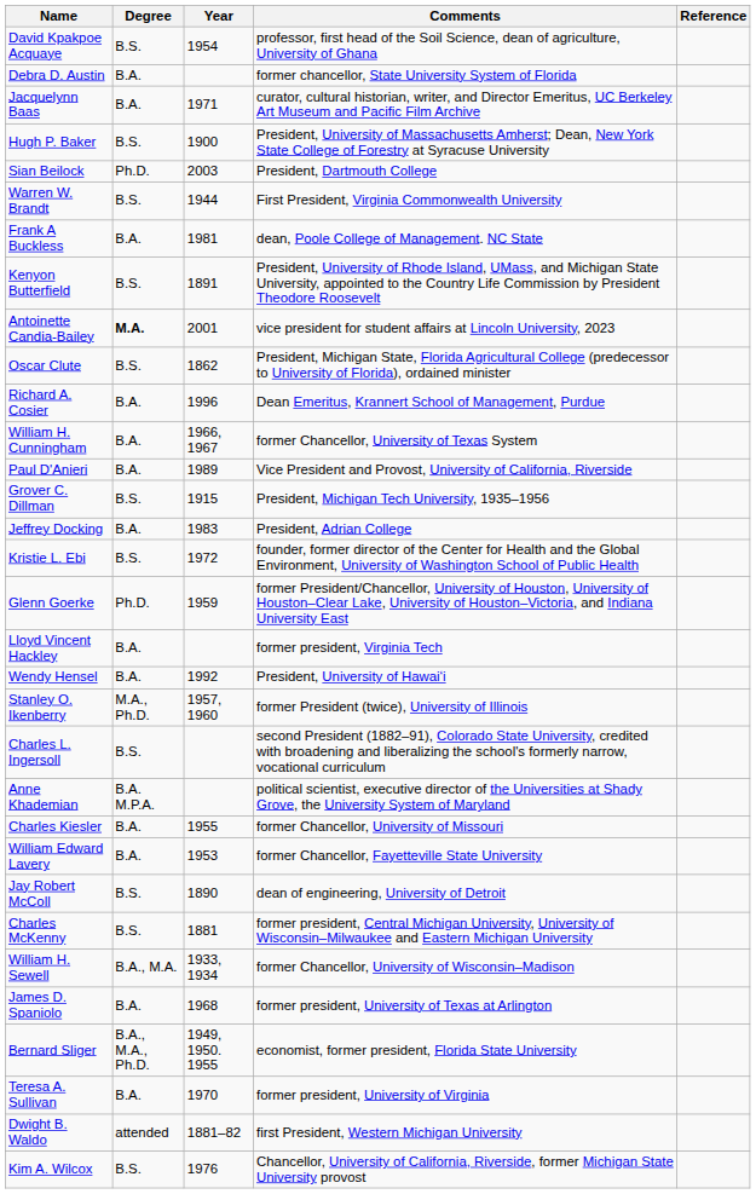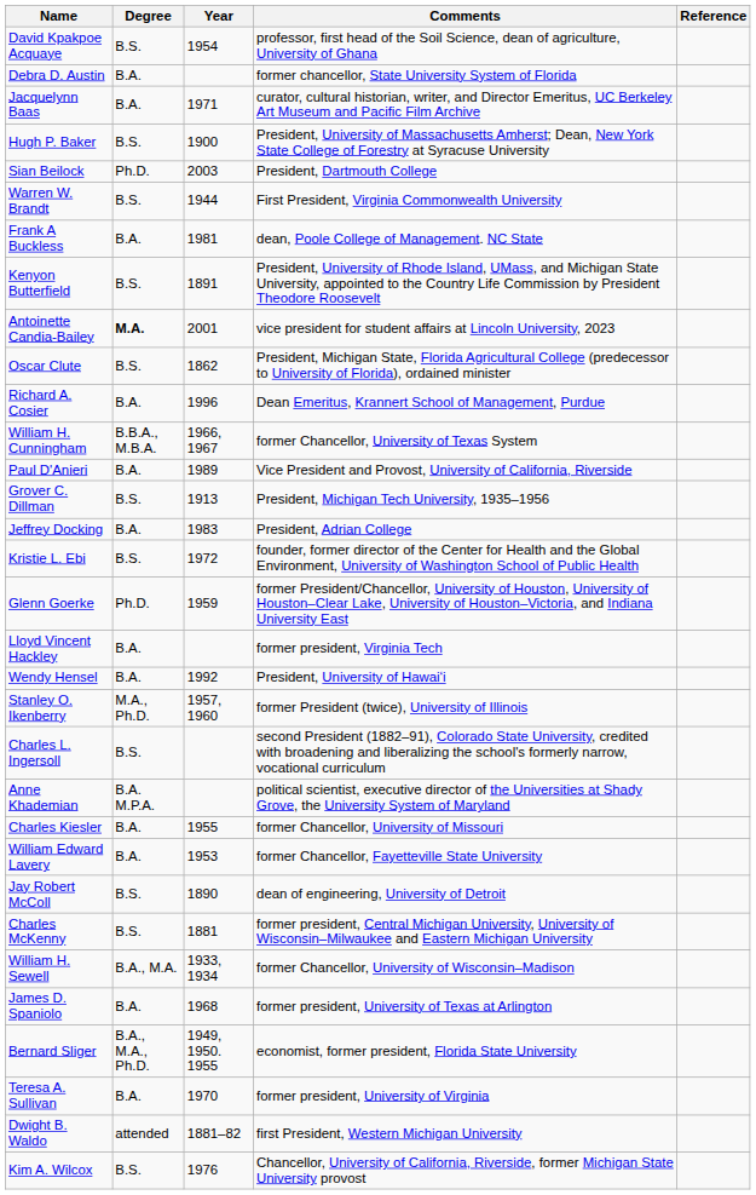William H. Cunningham | Degree: B.A. -> B.B.A., M.B.A.
Grover C. Dillman | Year: 1915 -> 1913
